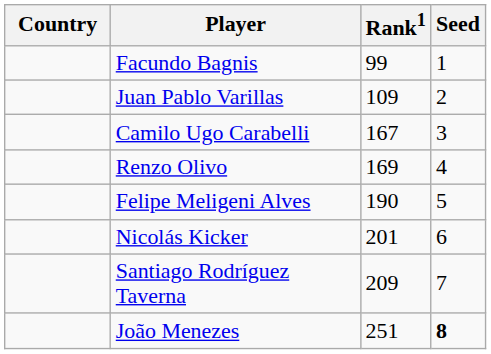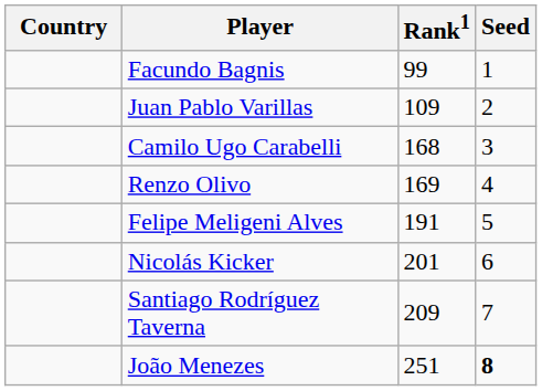Camilo Ugo Carabelli | Rank1: 167 -> 168
Felipe Meligeni Alves | Rank1: 190 -> 191
